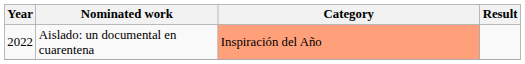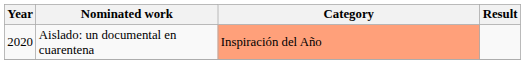Aislado: un documental en cuarentena | Year: 2022 -> 2020
